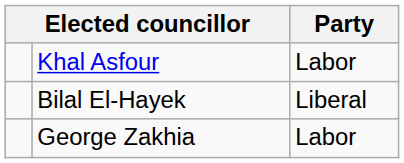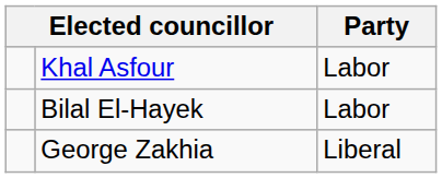Bilal El-Hayek | Party: Liberal -> Labor
George Zakhia | Party: Labor -> Liberal
